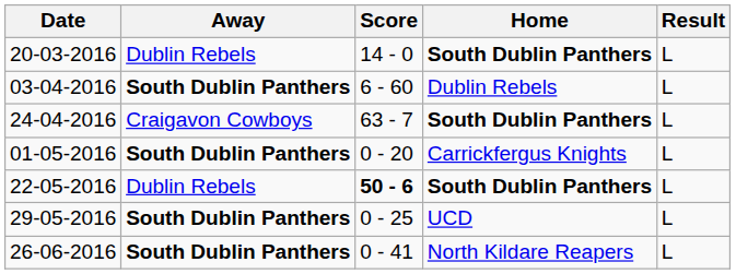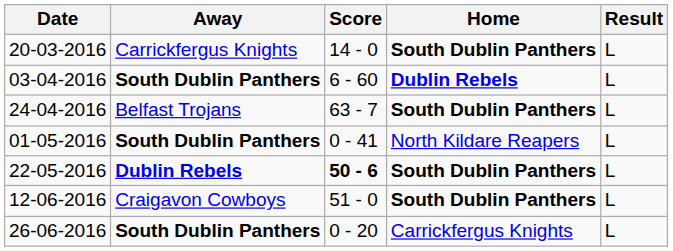20-03-2016 | Away: Dublin Rebels -> Carrickfergus Knights
03-04-2016 | Home: normal -> bold
24-04-2016 | Away: Craigavon Cowboys -> Belfast Trojans
01-05-2016 | Score: 0 - 20 -> 0 - 41
01-05-2016 | Home: Carrickfergus Knights -> North Kildare Reapers
22-05-2016 | Away: normal -> bold
- row: 29-05-2016 | South Dublin Panthers | 0 - 25 | UCD | L
+ row: 12-06-2016 | Craigavon Cowboys | 51 - 0 | South Dublin Panthers | L
26-06-2016 | Score: 0 - 41 -> 0 - 20
26-06-2016 | Home: North Kildare Reapers -> Carrickfergus Knights
